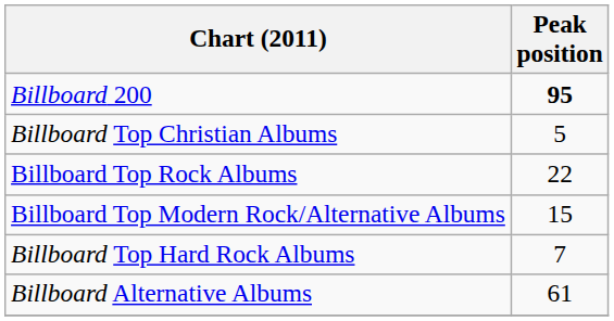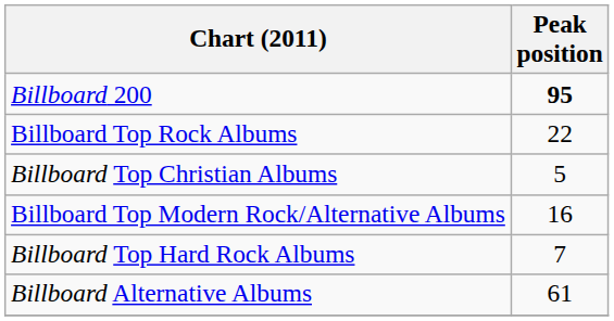rows swapped: Billboard Top Rock Albums <-> Billboard Top Christian Albums
Billboard Top Modern Rock/Alternative Albums | Peak position: 15 -> 16
